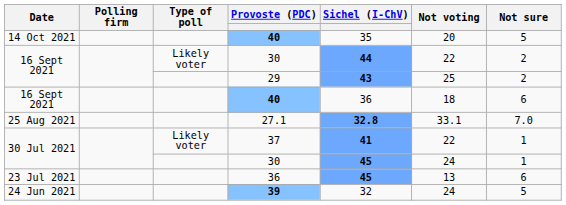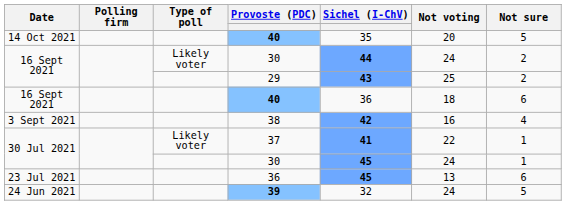16 Sept 2021 / 30 | Not voting: 22 -> 24
+ row: 3 Sept 2021 | 38 | 42 | 16 | 4
- row: 25 Aug 2021 | 27.1 | 32.8 | 33.1 | 7.0
